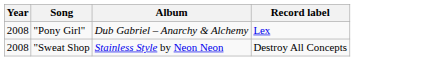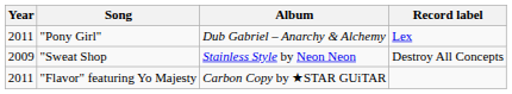"Pony Girl" | Year: 2008 -> 2011
"Sweat Shop | Year: 2008 -> 2009
+ row: 2011 | "Flavor" featuring Yo Majesty | Carbon Copy by ★STAR GUiTAR
